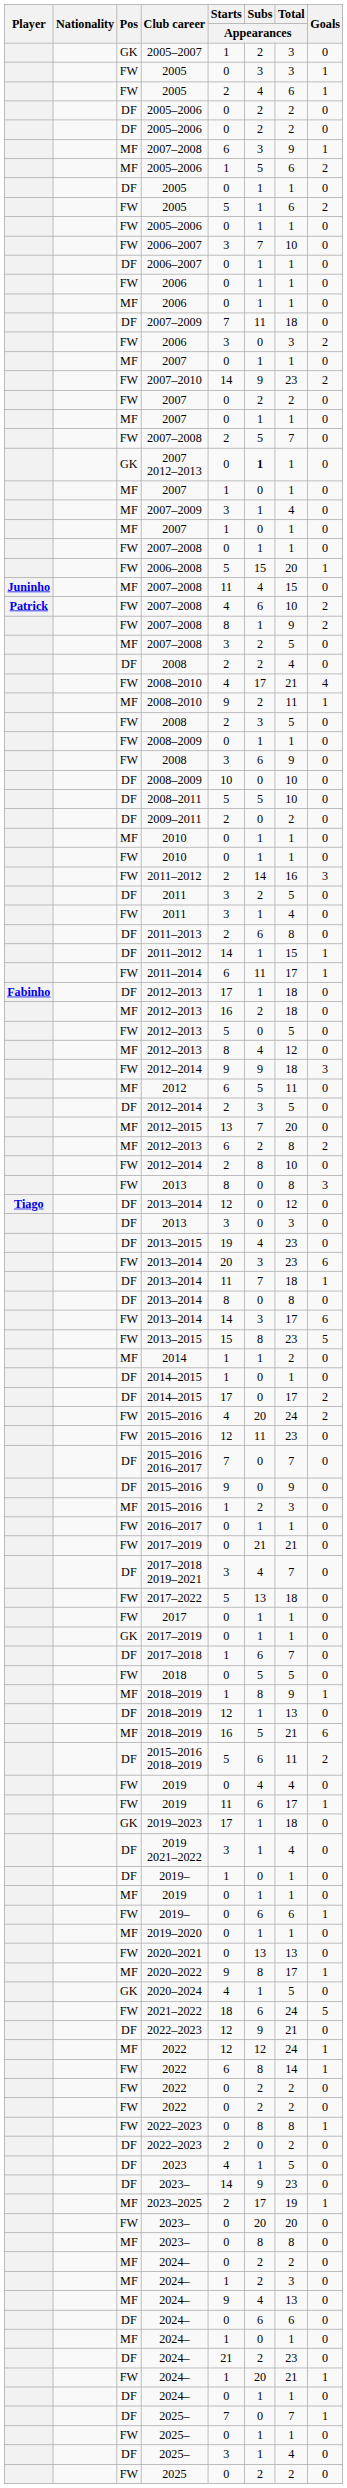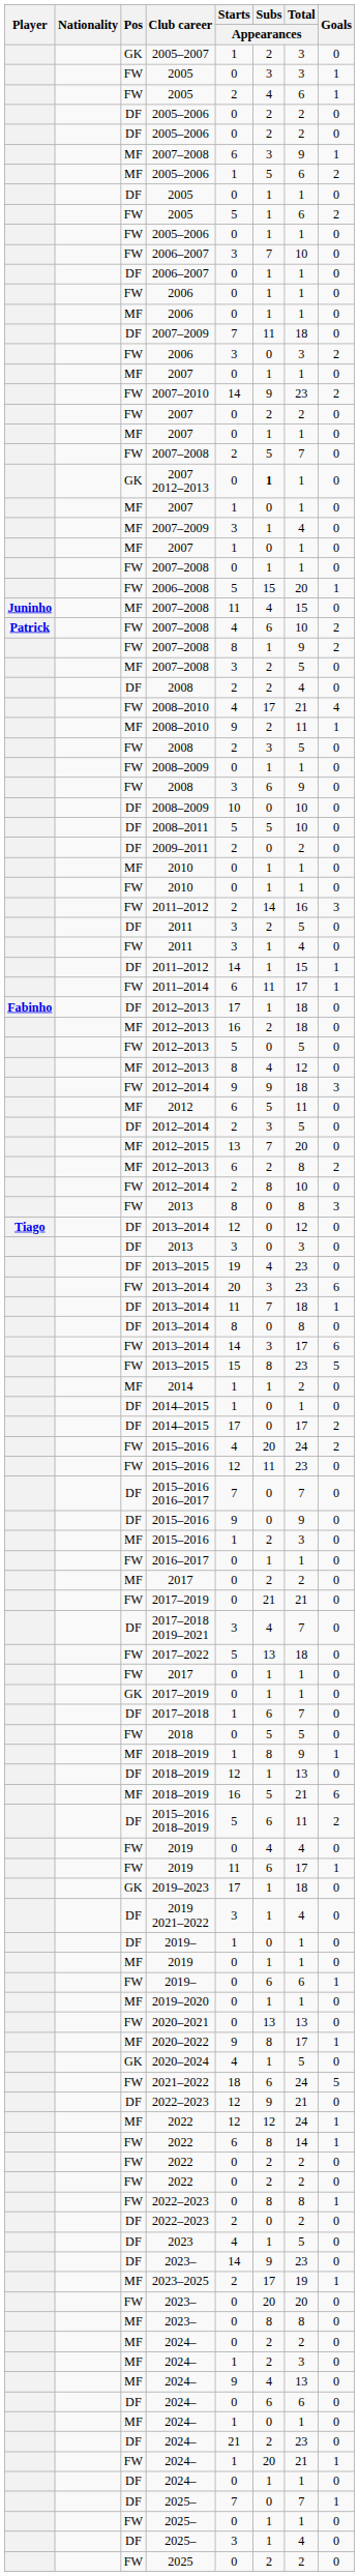- row: DF | 2011–2013 | 2 | 6 | 8 | 0
+ row: MF | 2017 | 0 | 2 | 2 | 0
